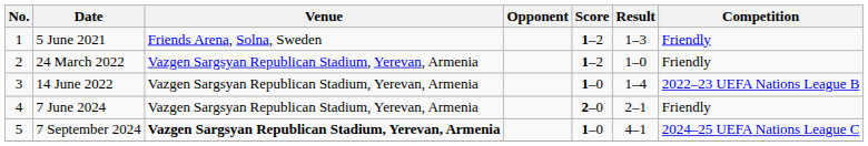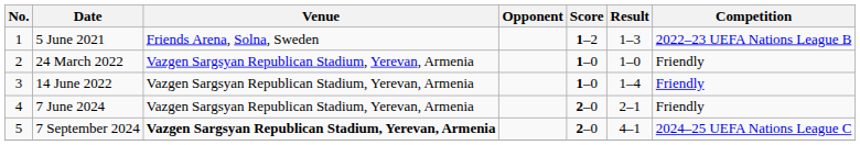5 June 2021 | Competition: Friendly -> 2022–23 UEFA Nations League B
24 March 2022 | Score: 1–2 -> 1–0
14 June 2022 | Competition: 2022–23 UEFA Nations League B -> Friendly
7 September 2024 | Score: 1–0 -> 2–0
